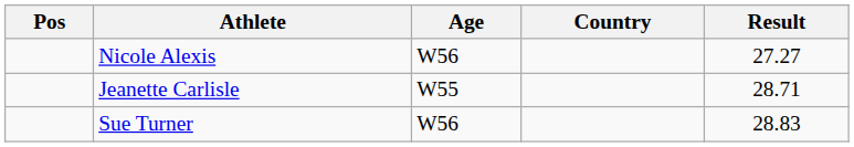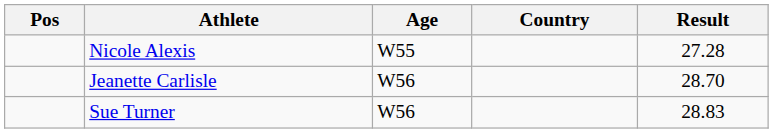Nicole Alexis | Age: W56 -> W55
Nicole Alexis | Result: 27.27 -> 27.28
Jeanette Carlisle | Age: W55 -> W56
Jeanette Carlisle | Result: 28.71 -> 28.70
